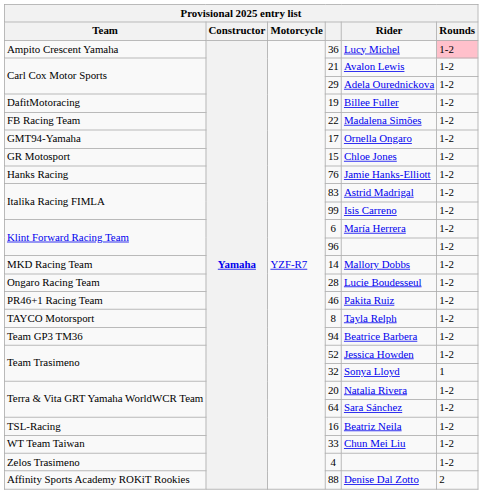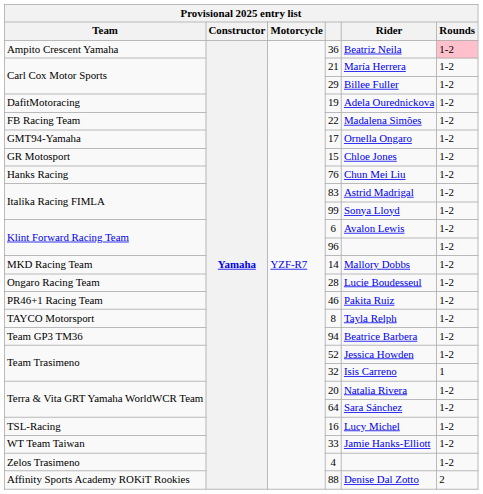36 | Rider: Lucy Michel -> Beatriz Neila
21 | Rider: Avalon Lewis -> María Herrera
29 | Rider: Adela Ourednickova -> Billee Fuller
19 | Rider: Billee Fuller -> Adela Ourednickova
76 | Rider: Jamie Hanks-Elliott -> Chun Mei Liu
99 | Rider: Isis Carreno -> Sonya Lloyd
6 | Rider: María Herrera -> Avalon Lewis
32 | Rider: Sonya Lloyd -> Isis Carreno
16 | Rider: Beatriz Neila -> Lucy Michel
33 | Rider: Chun Mei Liu -> Jamie Hanks-Elliott
